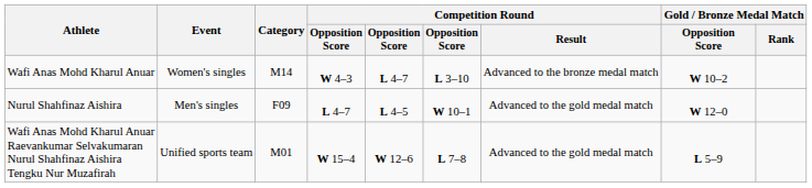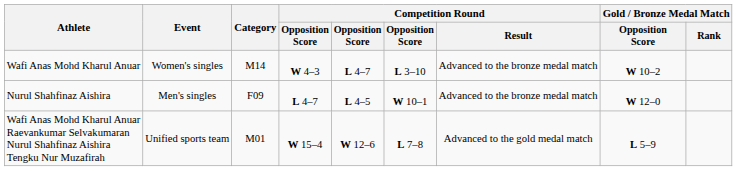Nurul Shahfinaz Aishira | Competition Round / Result: Advanced to the gold medal match -> Advanced to the bronze medal match
